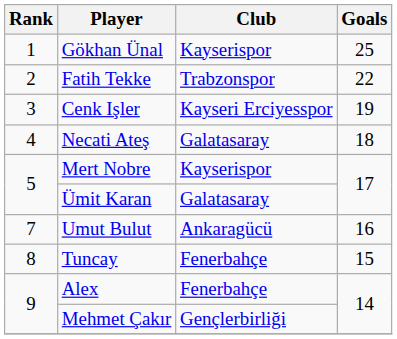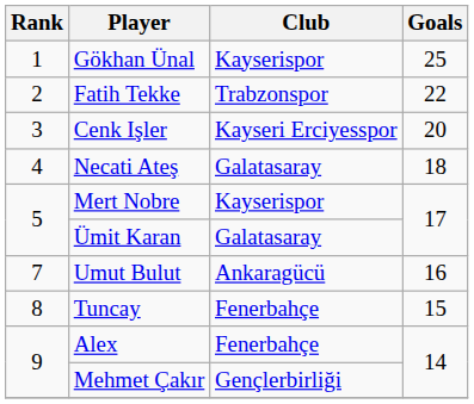Cenk Işler | Goals: 19 -> 20
